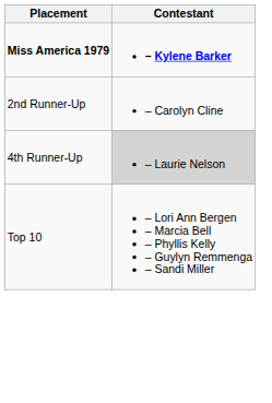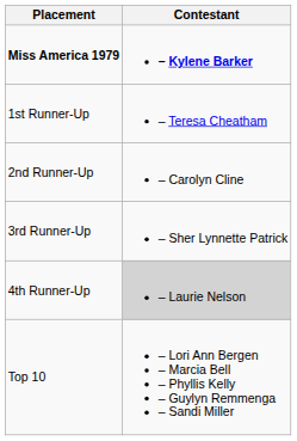+ row: 1st Runner-Up | – Teresa Cheatham
+ row: 3rd Runner-Up | – Sher Lynnette Patrick
